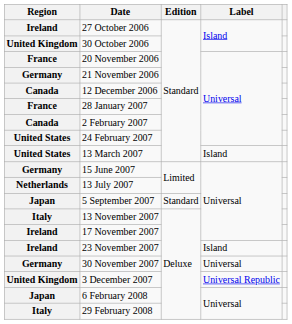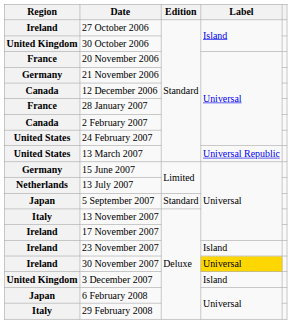13 March 2007 | Label: Island -> Universal Republic
30 November 2007 | Region: Germany -> Ireland
30 November 2007 | Label: no background -> gold background
3 December 2007 | Label: Universal Republic -> Island
